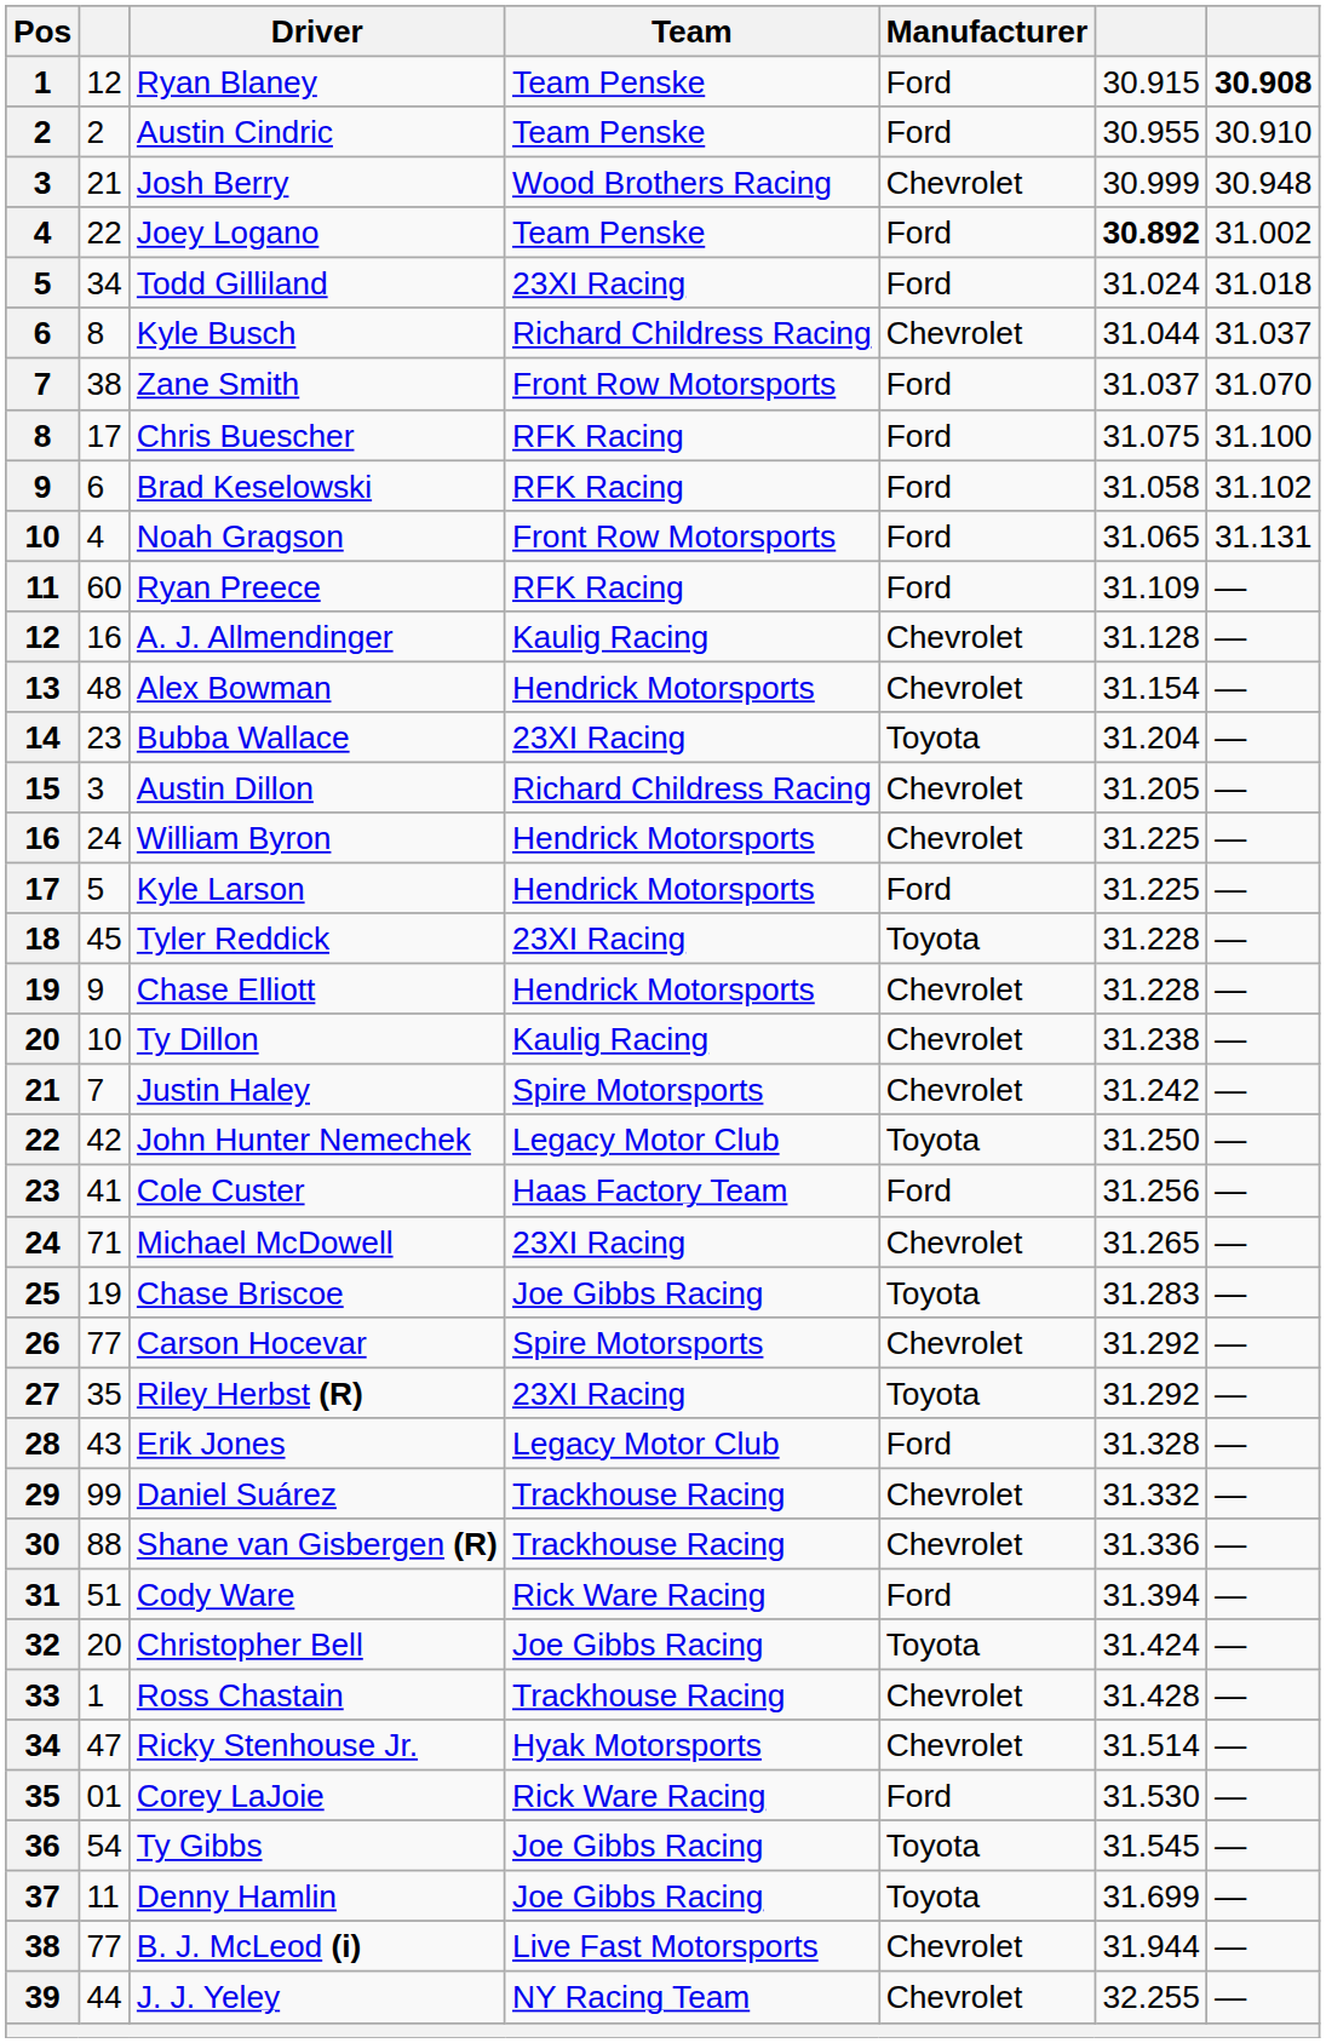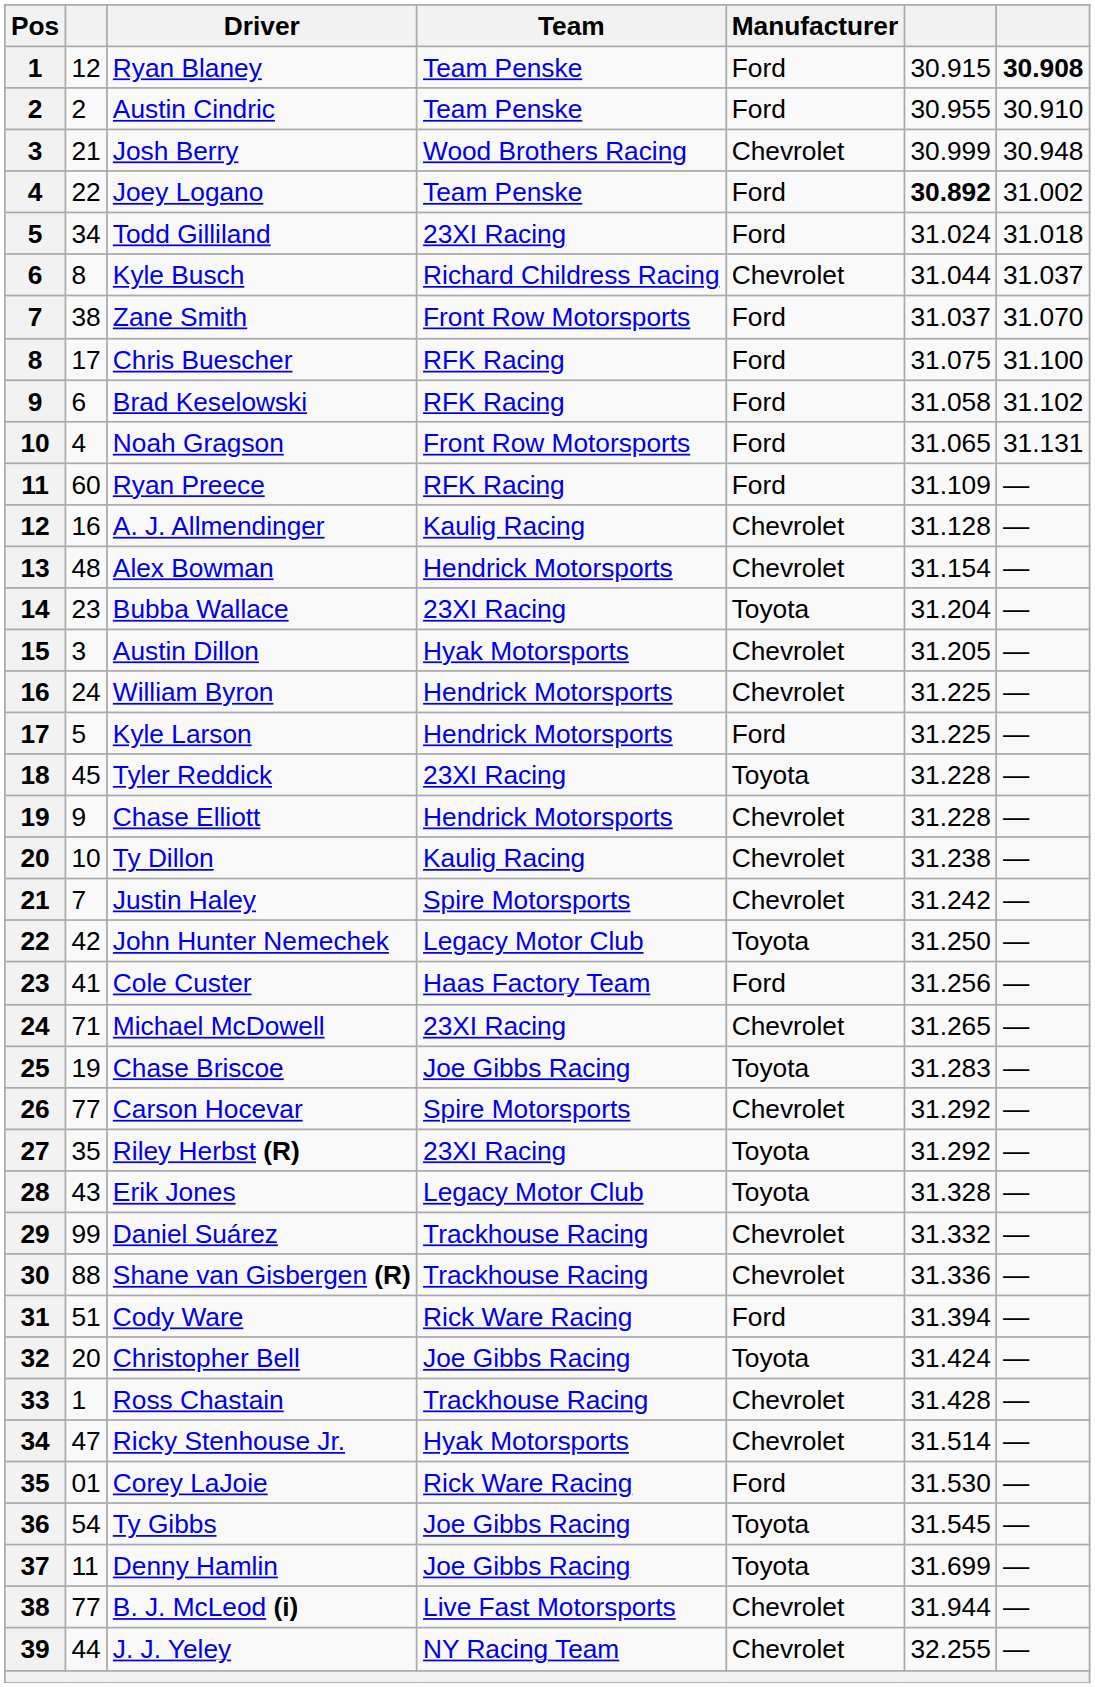Austin Dillon | Team: Richard Childress Racing -> Hyak Motorsports
Erik Jones | Manufacturer: Ford -> Toyota
